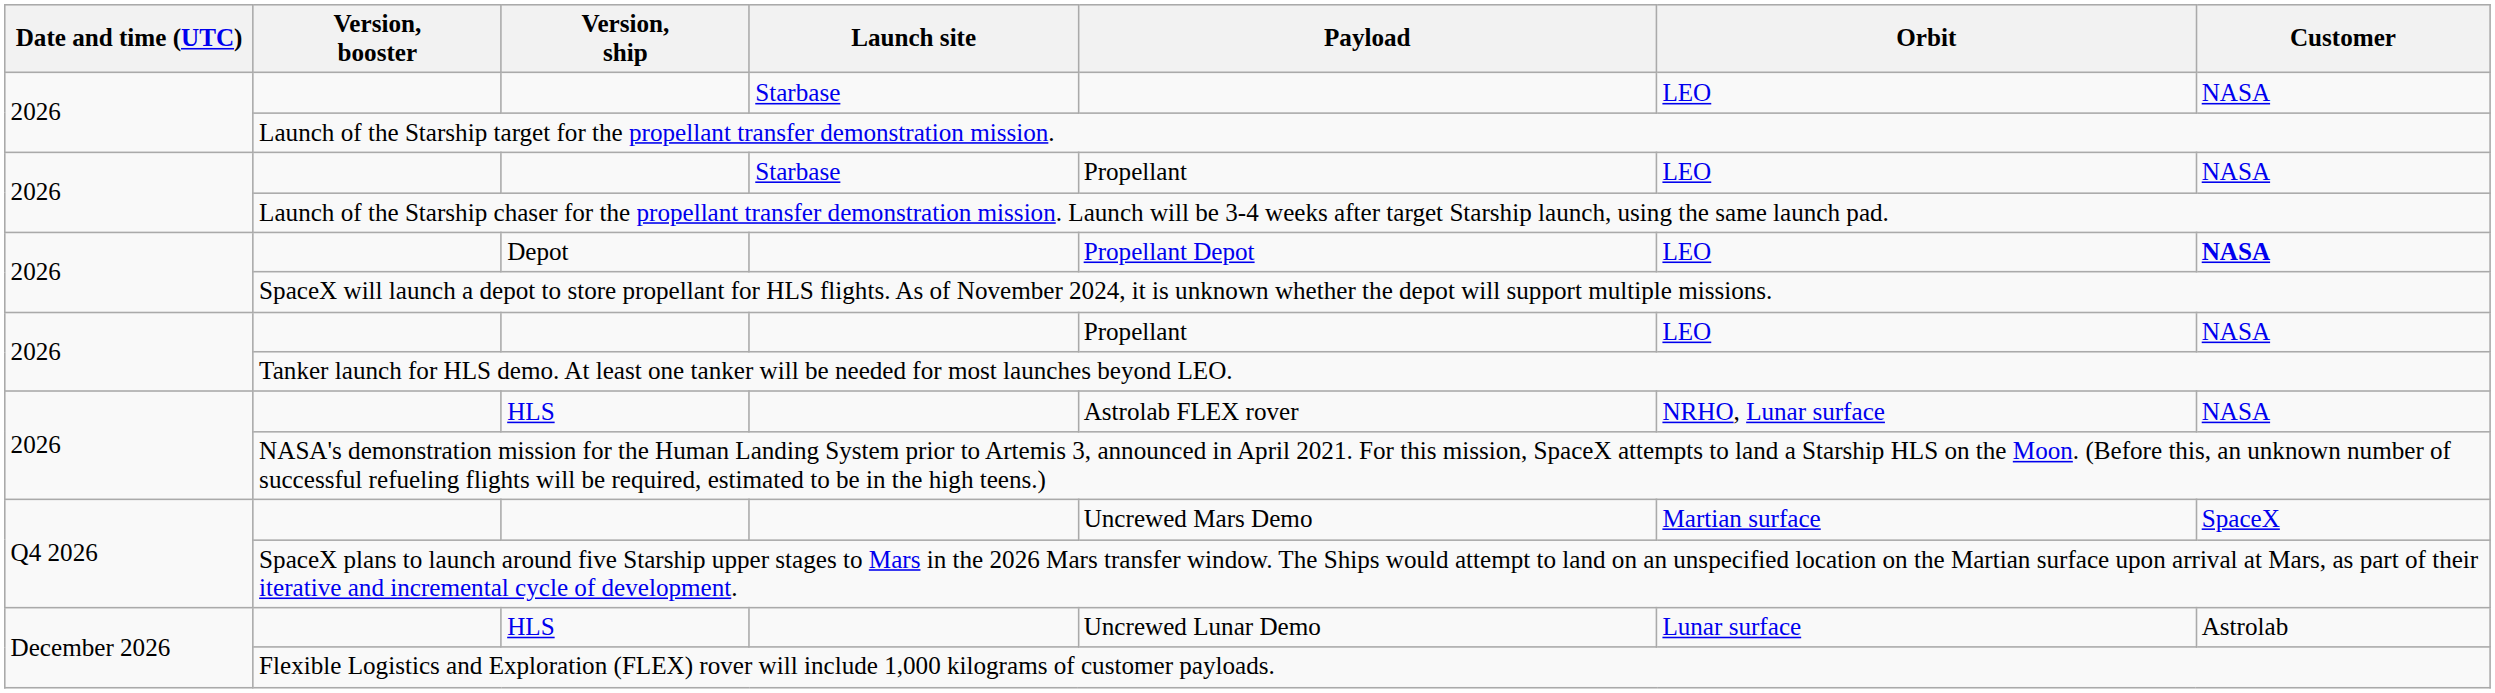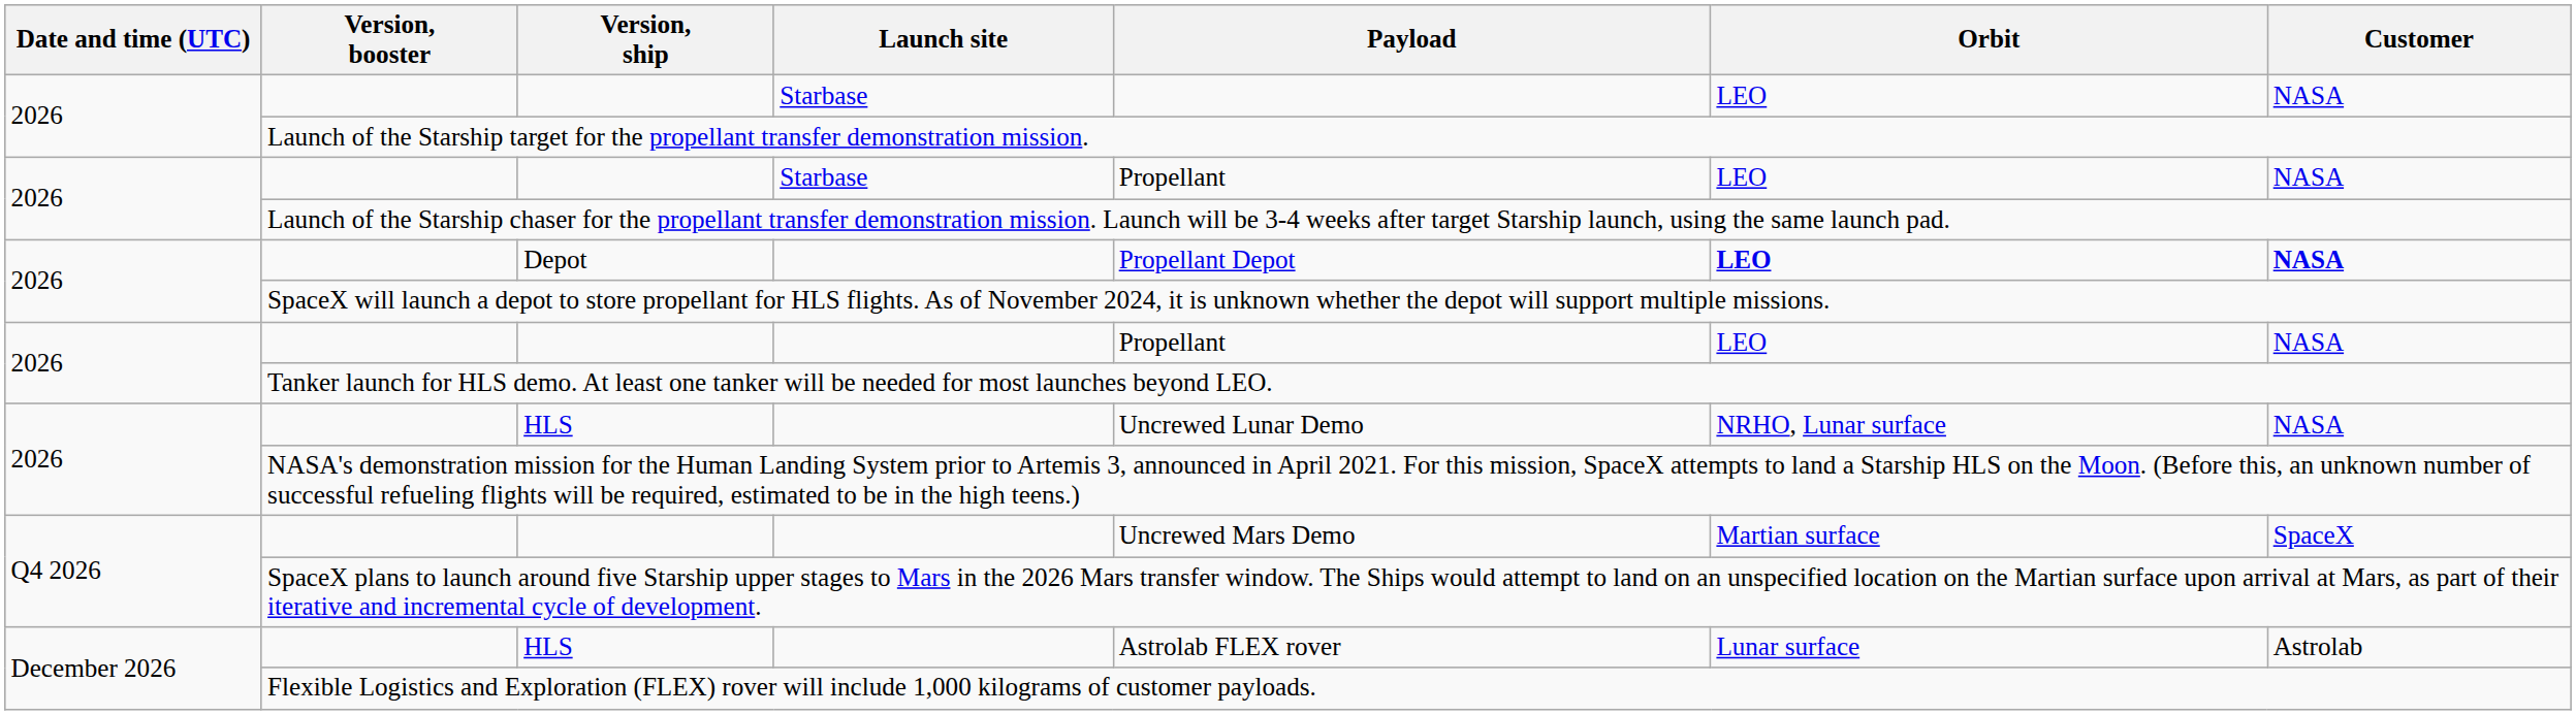Depot | Orbit: normal -> bold
2026 / HLS | Payload: Astrolab FLEX rover -> Uncrewed Lunar Demo
December 2026 / HLS | Payload: Uncrewed Lunar Demo -> Astrolab FLEX rover
